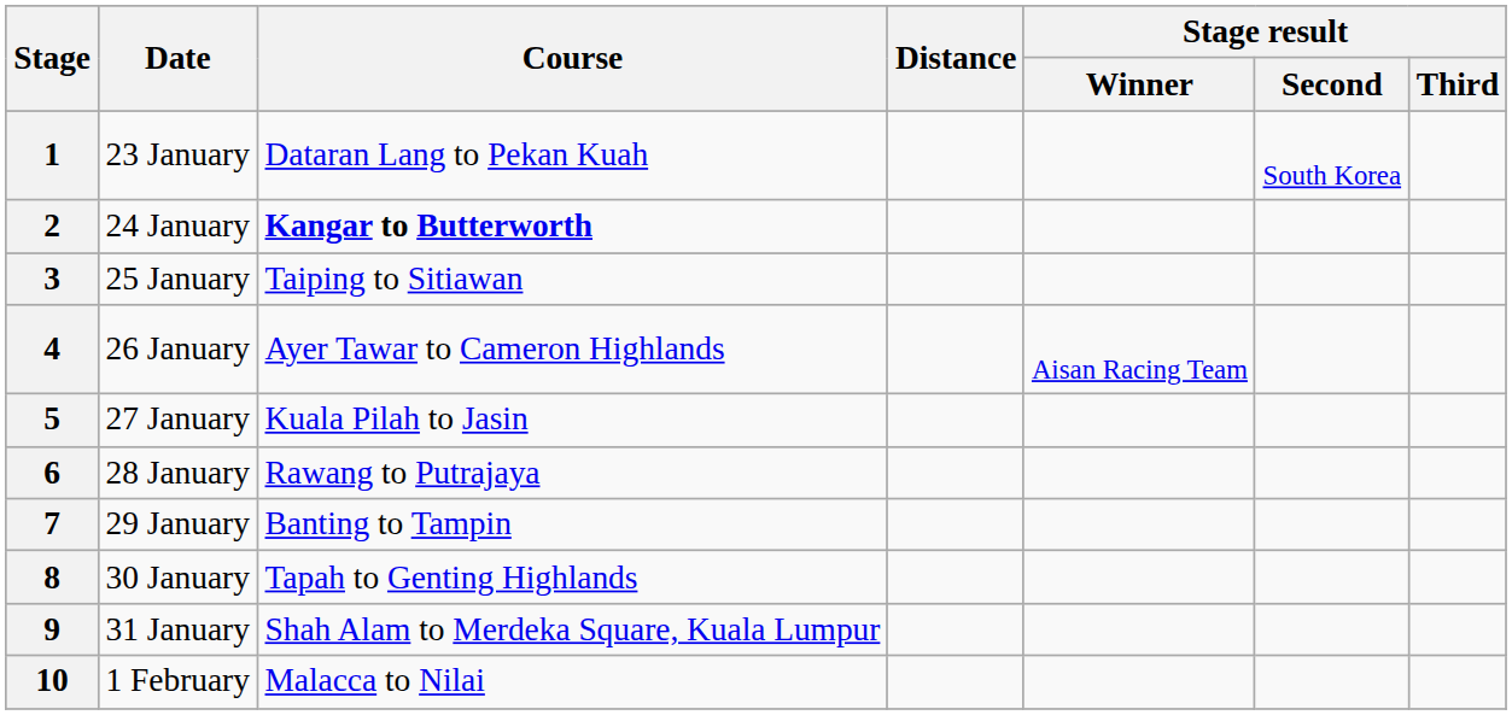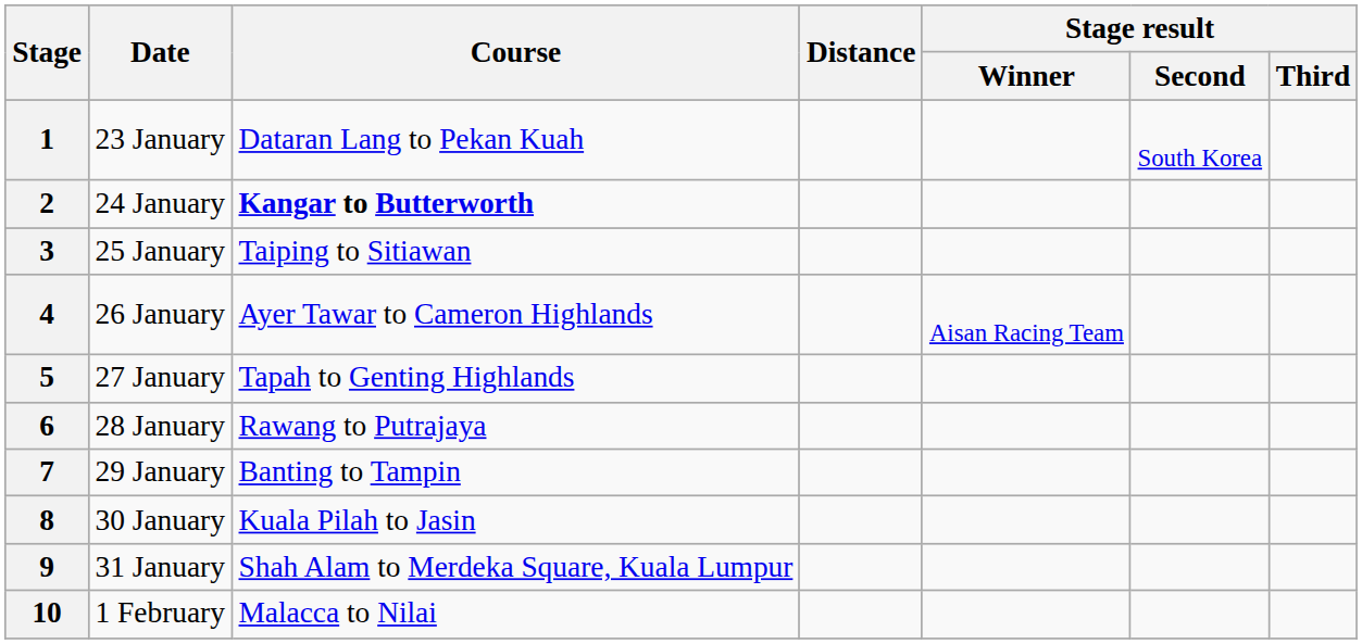5 | Course: Kuala Pilah to Jasin -> Tapah to Genting Highlands
8 | Course: Tapah to Genting Highlands -> Kuala Pilah to Jasin
